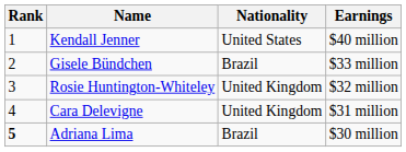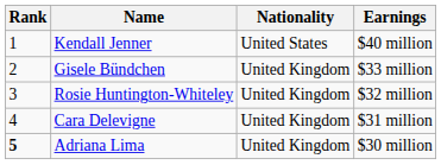Gisele Bündchen | Nationality: Brazil -> United Kingdom
Adriana Lima | Nationality: Brazil -> United Kingdom
